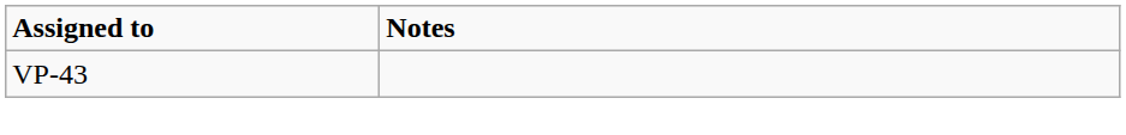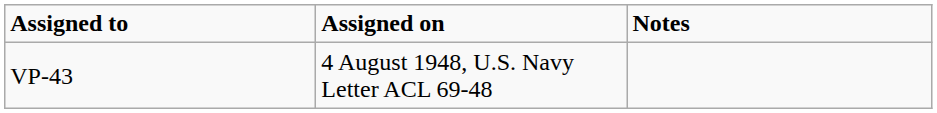+ column: Assigned on | 4 August 1948, U.S. Navy Letter ACL 69-48
